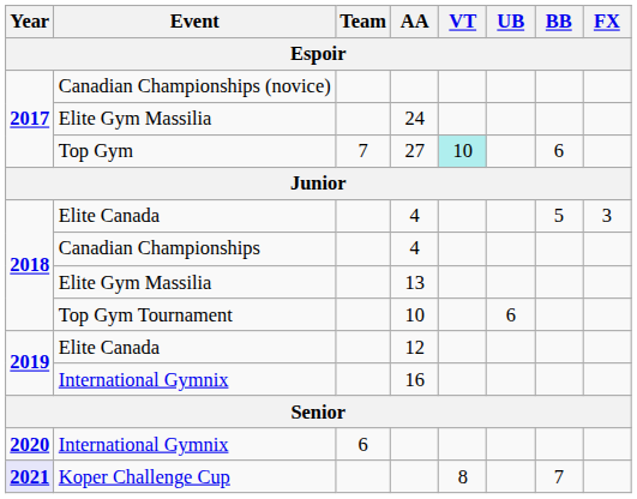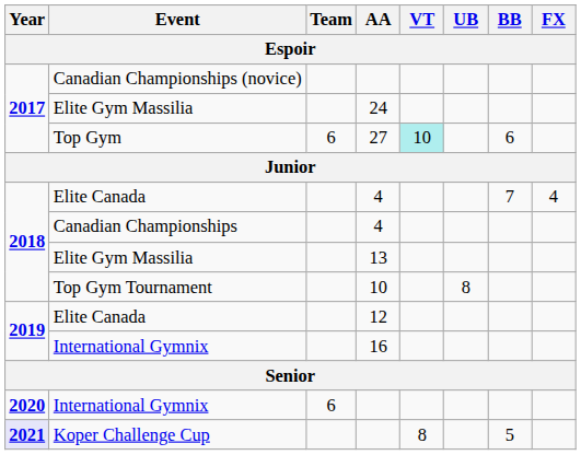Top Gym | Team: 7 -> 6
Elite Canada / 4 | BB: 5 -> 7
Elite Canada / 4 | FX: 3 -> 4
Top Gym Tournament | UB: 6 -> 8
Koper Challenge Cup | BB: 7 -> 5
